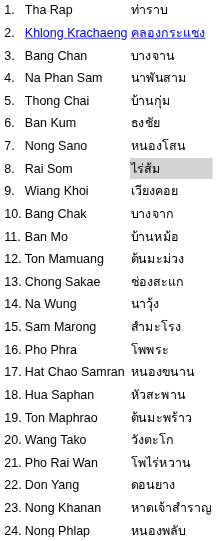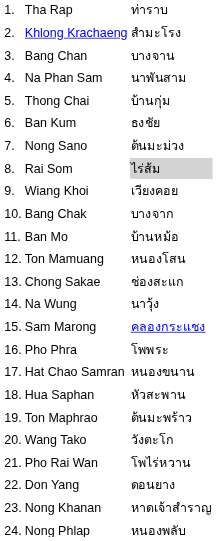Khlong Krachaeng | column 3: คลองกระแชง -> สำมะโรง
Nong Sano | column 3: หนองโสน -> ต้นมะม่วง
Ton Mamuang | column 3: ต้นมะม่วง -> หนองโสน
Sam Marong | column 3: สำมะโรง -> คลองกระแชง
